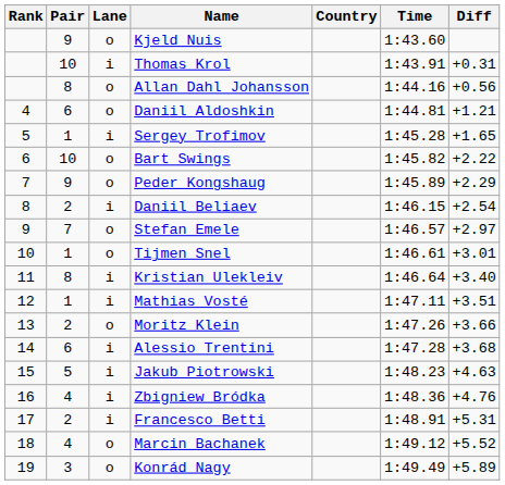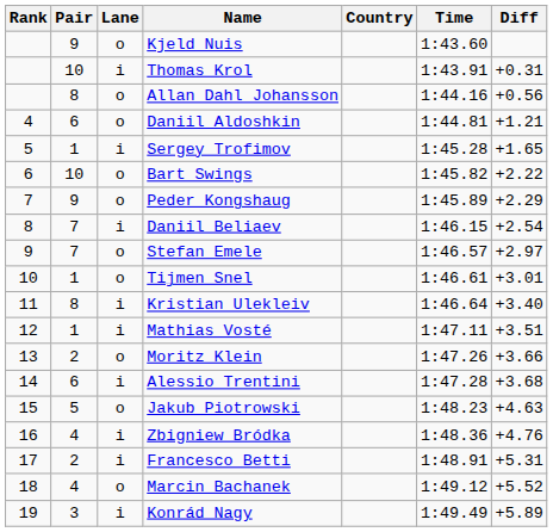Daniil Beliaev | Pair: 2 -> 7
Jakub Piotrowski | Lane: i -> o
Konrád Nagy | Lane: o -> i
